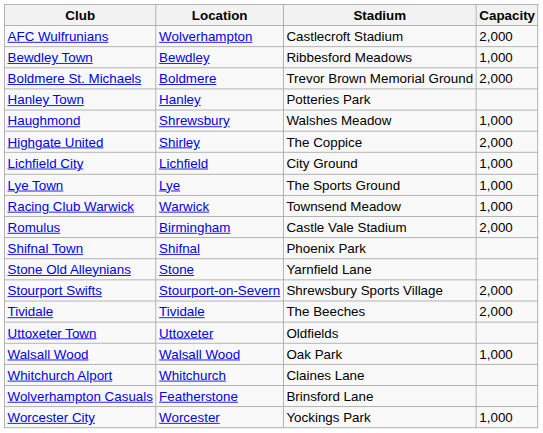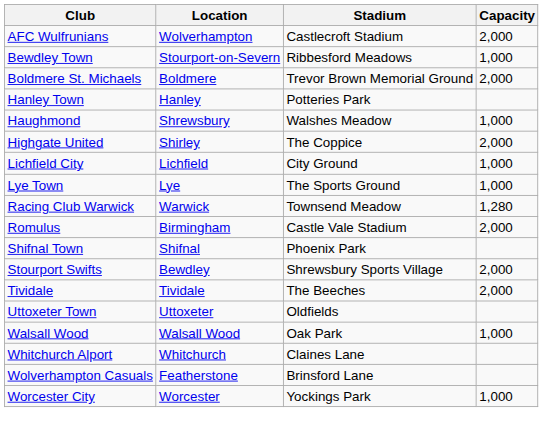Bewdley Town | Location: Bewdley -> Stourport-on-Severn
Racing Club Warwick | Capacity: 1,000 -> 1,280
- row: Stone Old Alleynians | Stone | Yarnfield Lane
Stourport Swifts | Location: Stourport-on-Severn -> Bewdley
